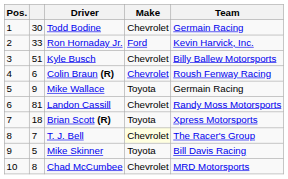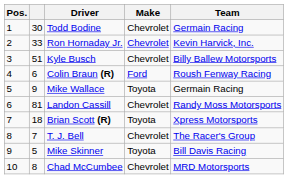Ron Hornaday Jr. | Make: Ford -> Chevrolet
Colin Braun (R) | Make: Chevrolet -> Ford
T. J. Bell | Make: lightyellow background -> no background
